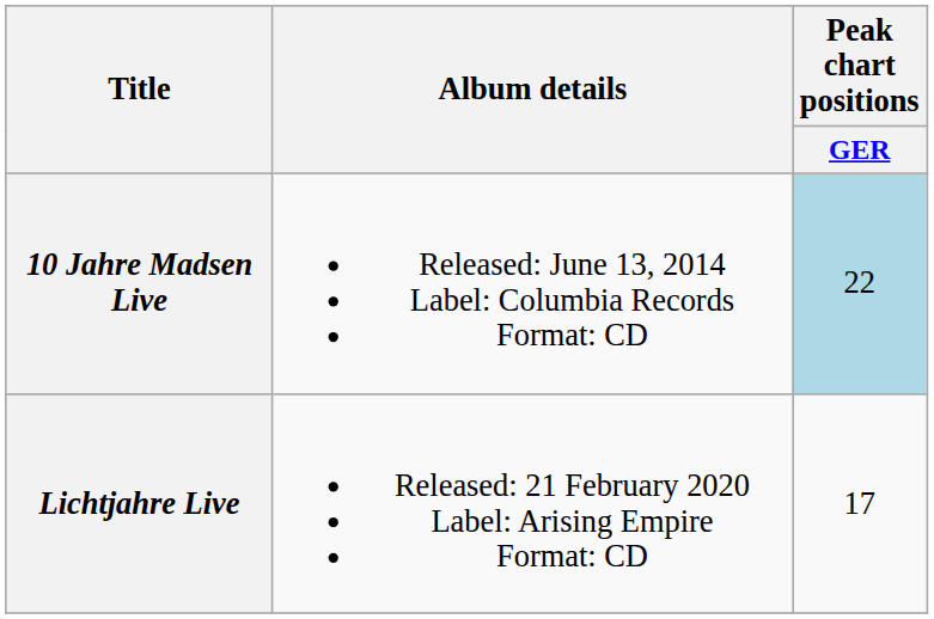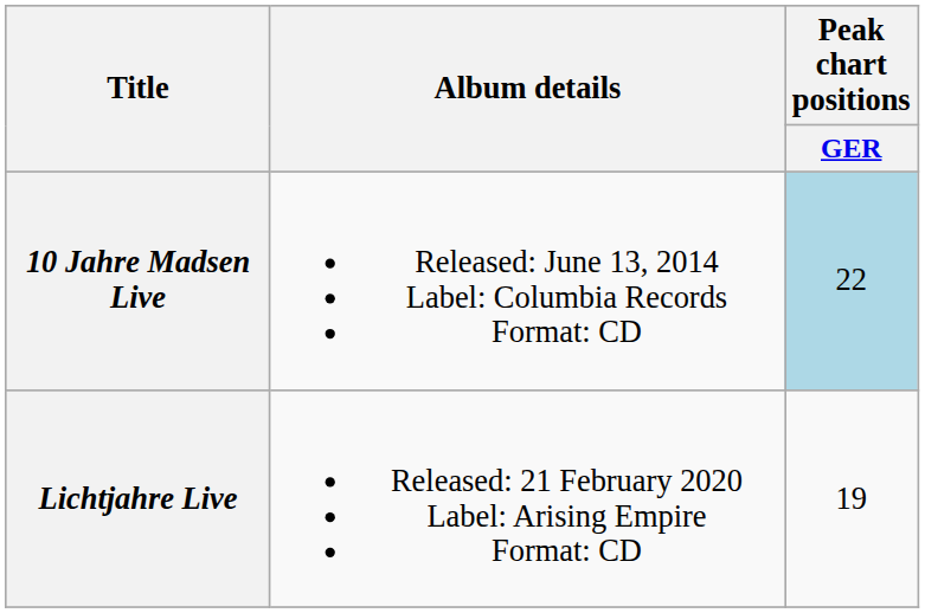Lichtjahre Live | Peak chart positions / GER: 17 -> 19
